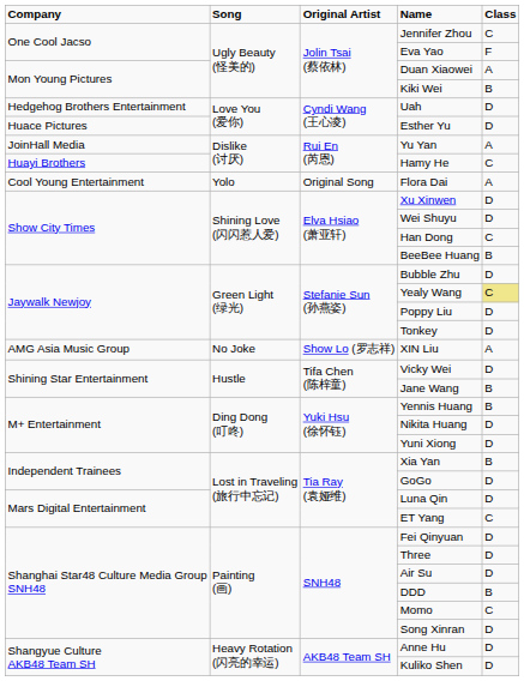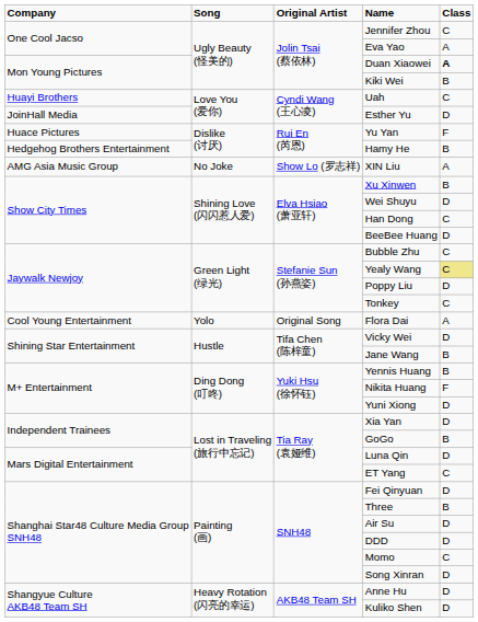Eva Yao | Class: F -> A
Duan Xiaowei | Class: normal -> bold
Uah | Company: Hedgehog Brothers Entertainment -> Huayi Brothers
Uah | Class: D -> C
Esther Yu | Company: Huace Pictures -> JoinHall Media
Yu Yan | Company: JoinHall Media -> Huace Pictures
Yu Yan | Class: A -> F
Hamy He | Company: Huayi Brothers -> Hedgehog Brothers Entertainment
Hamy He | Class: C -> B
rows swapped: Flora Dai <-> XIN Liu
Xu Xinwen | Class: D -> B
BeeBee Huang | Class: B -> D
Bubble Zhu | Class: D -> C
Tonkey | Class: D -> C
Nikita Huang | Class: D -> F
Xia Yan | Class: B -> D
GoGo | Class: D -> B
Three | Class: D -> B
DDD | Class: B -> D
